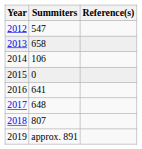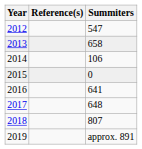columns swapped: Summiters <-> Reference(s)
